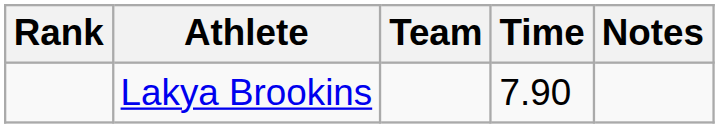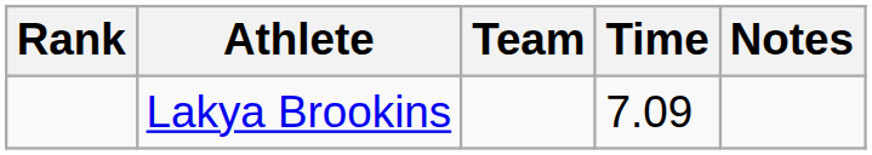Lakya Brookins | Time: 7.90 -> 7.09
